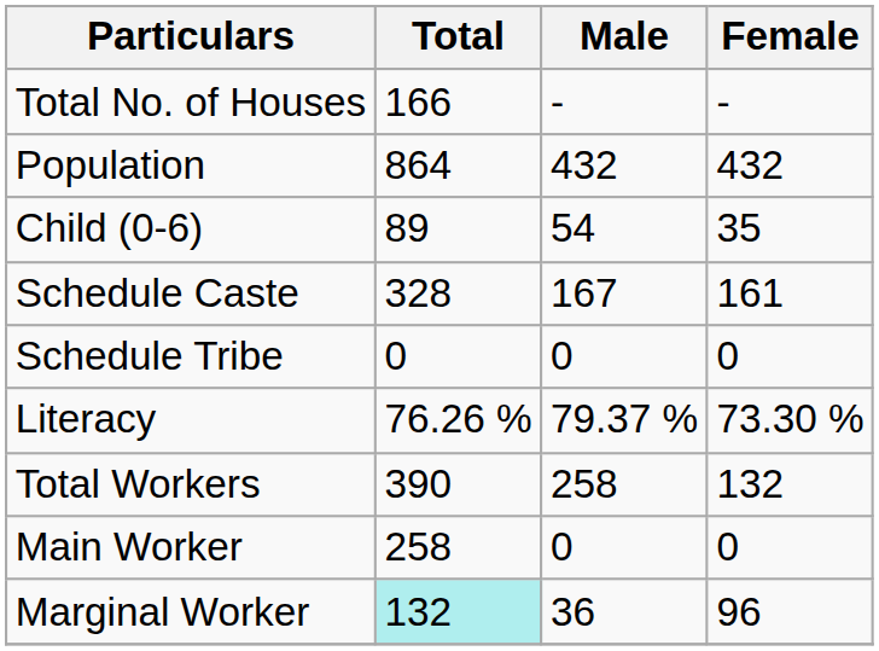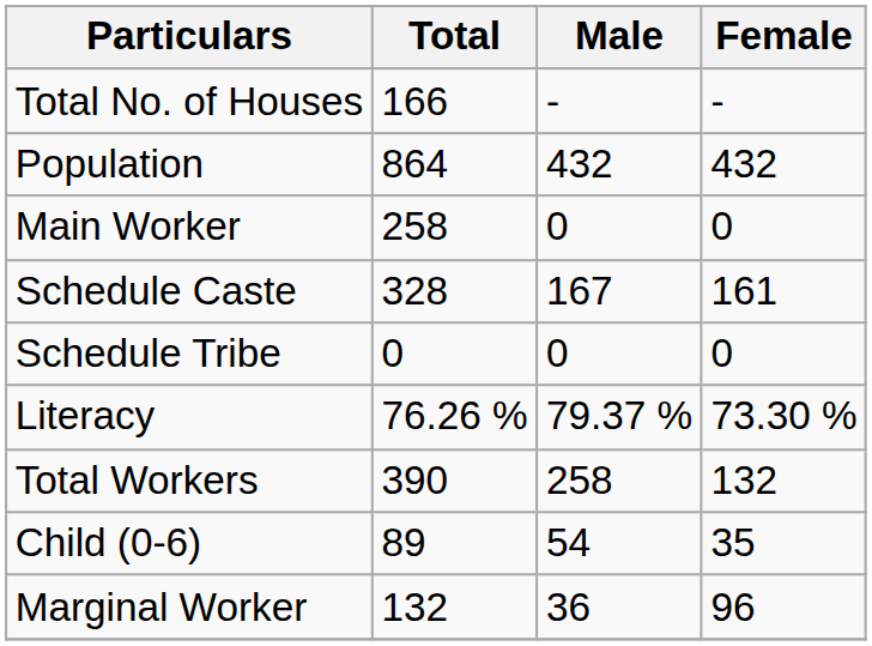rows swapped: Child (0-6) <-> Main Worker
Marginal Worker | Total: paleturquoise background -> no background
